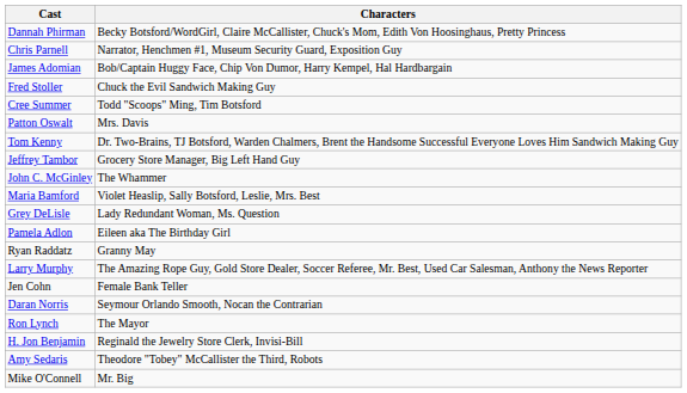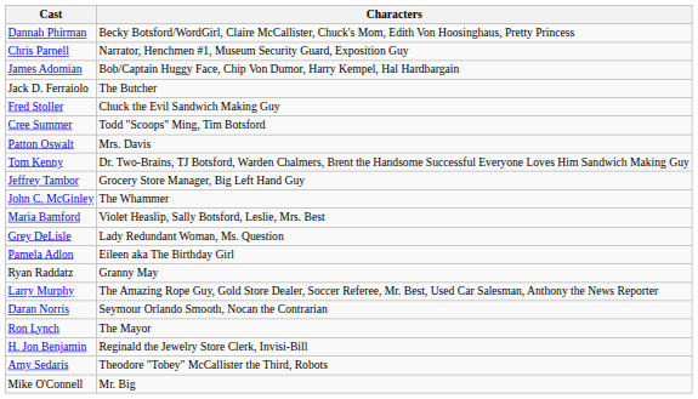+ row: Jack D. Ferraiolo | The Butcher
- row: Jen Cohn | Female Bank Teller
